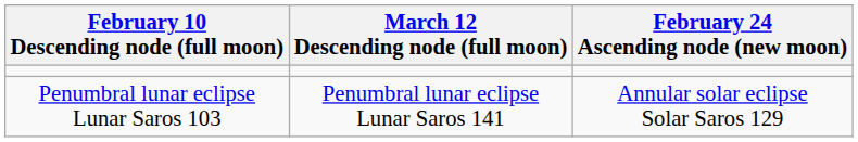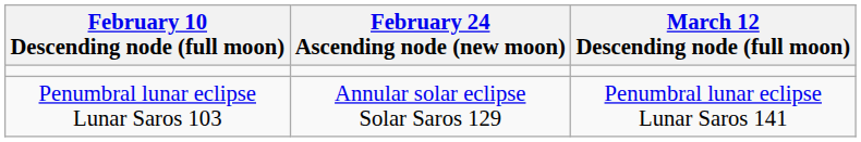columns swapped: February 24 Ascending node (new moon) <-> March 12 Descending node (full moon)
